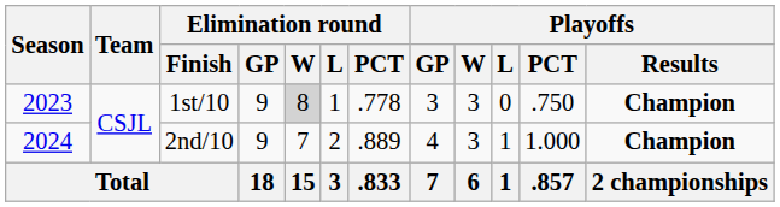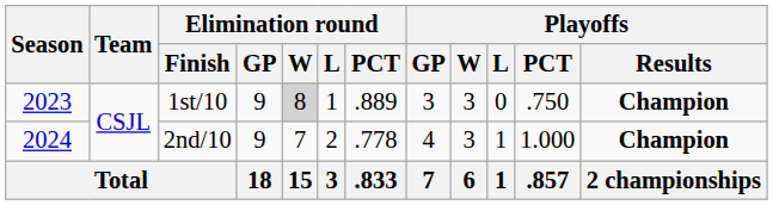1st/10 | Elimination round / PCT: .778 -> .889
2nd/10 | Elimination round / PCT: .889 -> .778
